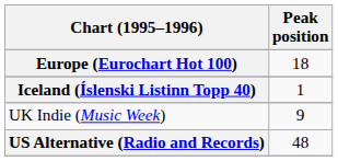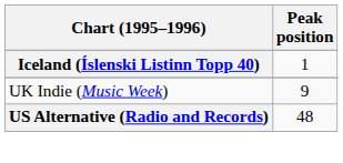- row: Europe (Eurochart Hot 100) | 18
